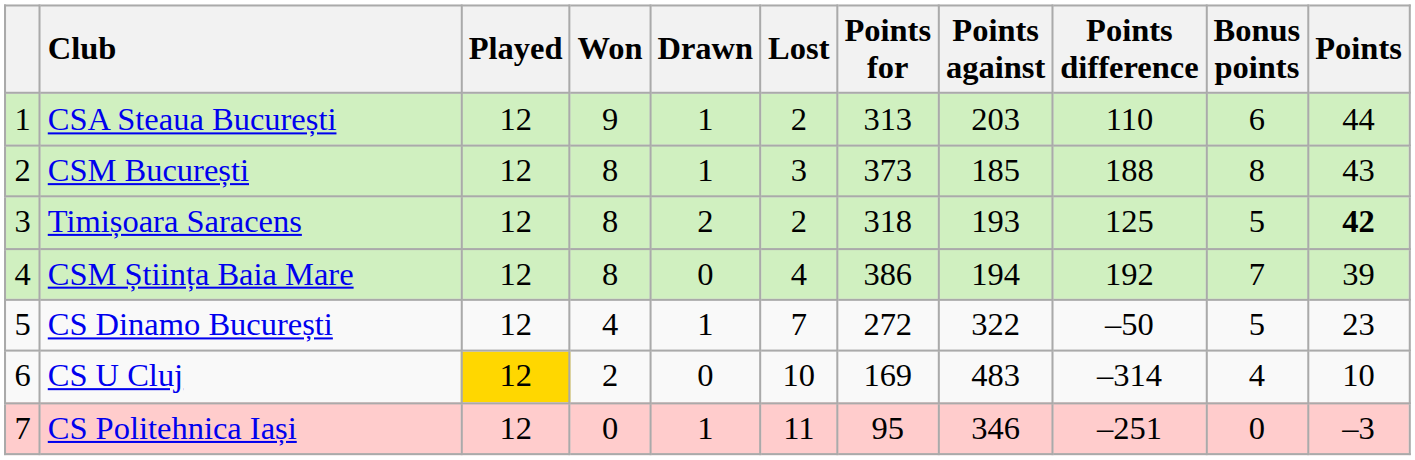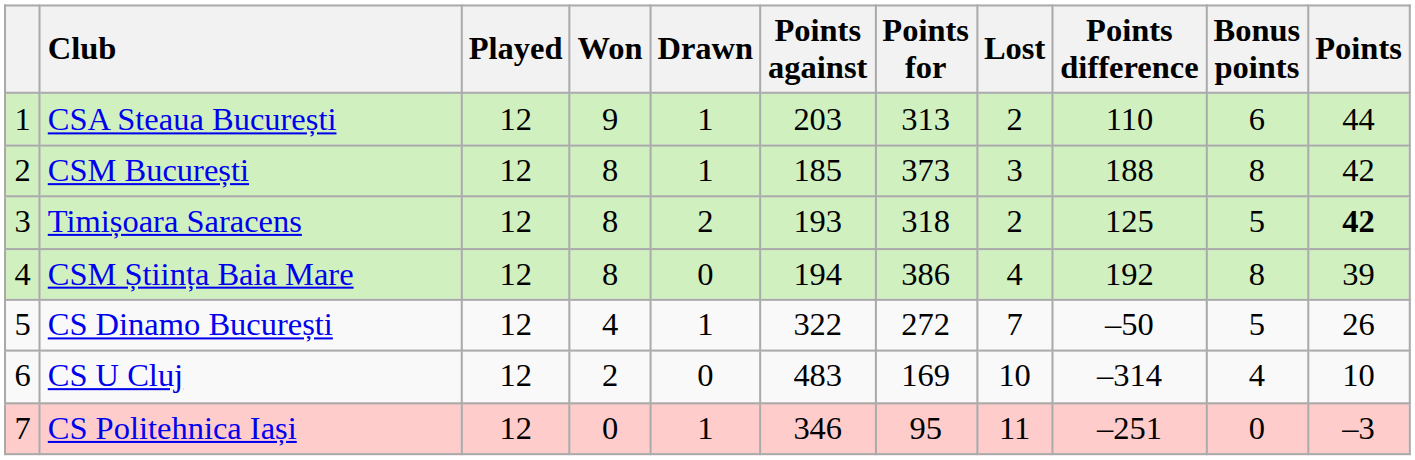columns swapped: Lost <-> Points against
CSM București | Points: 43 -> 42
CSM Știința Baia Mare | Bonus points: 7 -> 8
CS Dinamo București | Points: 23 -> 26
CS U Cluj | Played: gold background -> no background
